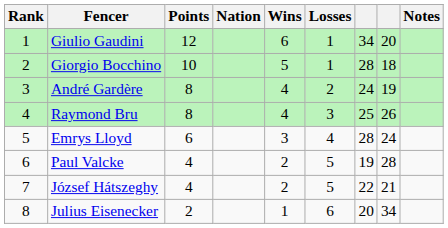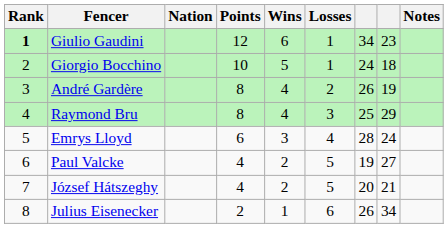columns swapped: Nation <-> Points
Giulio Gaudini | Rank: normal -> bold
Giulio Gaudini | column 8: 20 -> 23
Giorgio Bocchino | column 7: 28 -> 24
André Gardère | column 7: 24 -> 26
Raymond Bru | column 8: 26 -> 29
Paul Valcke | column 8: 28 -> 27
József Hátszeghy | column 7: 22 -> 20
Julius Eisenecker | column 7: 20 -> 26
